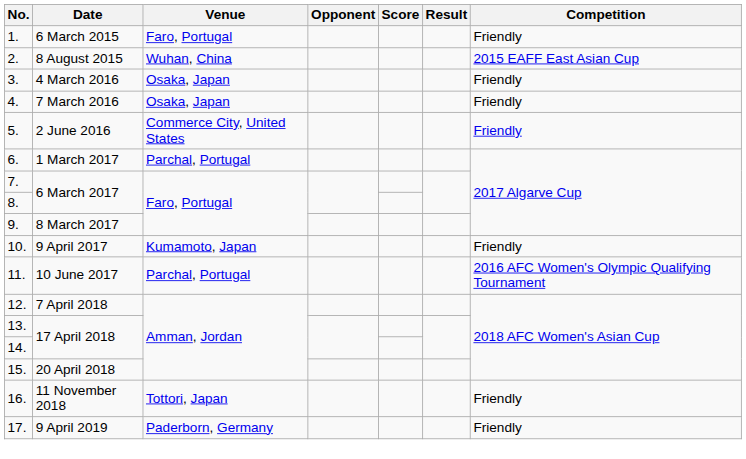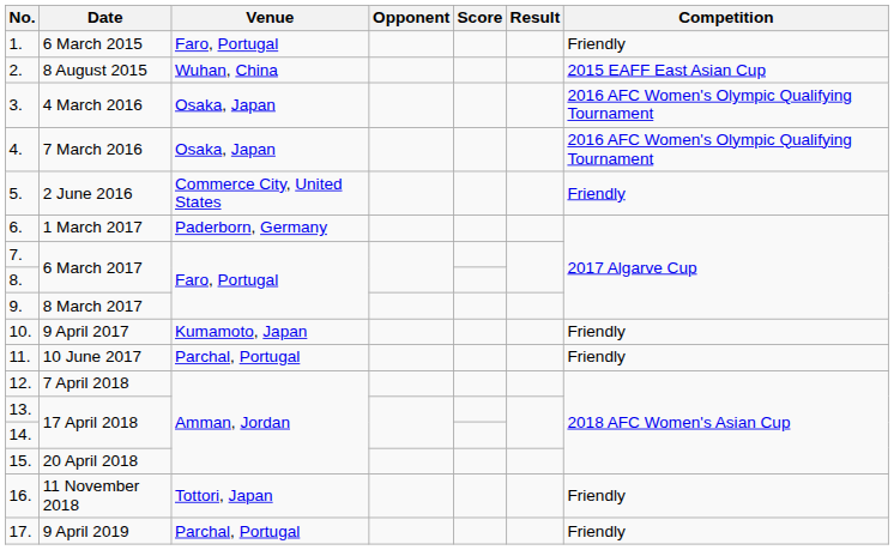3. | Competition: Friendly -> 2016 AFC Women's Olympic Qualifying Tournament
4. | Competition: Friendly -> 2016 AFC Women's Olympic Qualifying Tournament
6. | Venue: Parchal, Portugal -> Paderborn, Germany
11. | Competition: 2016 AFC Women's Olympic Qualifying Tournament -> Friendly
17. | Venue: Paderborn, Germany -> Parchal, Portugal
